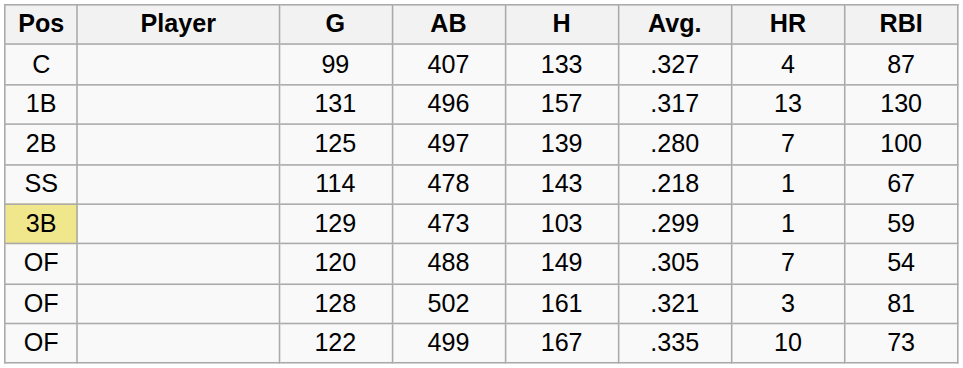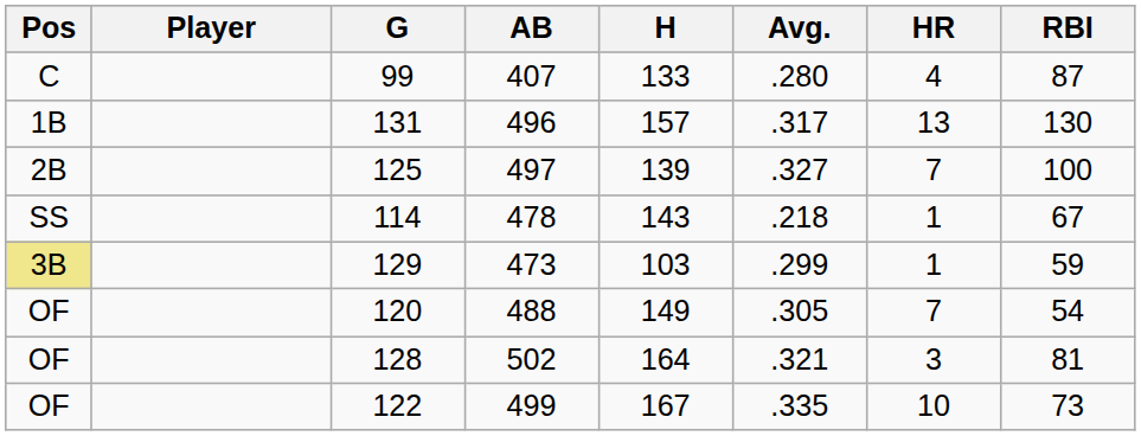99 | Avg.: .327 -> .280
125 | Avg.: .280 -> .327
128 | H: 161 -> 164
